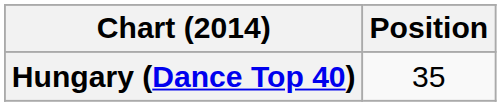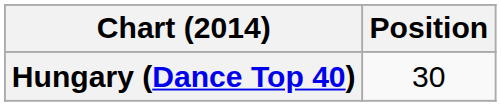Hungary (Dance Top 40) | Position: 35 -> 30
